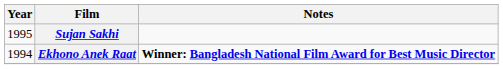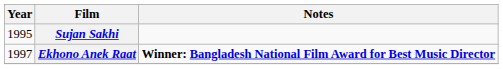Ekhono Anek Raat | Year: 1994 -> 1997
